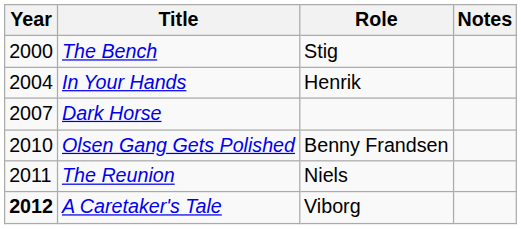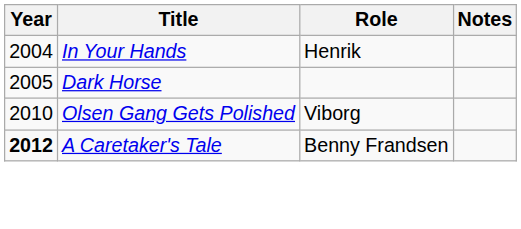- row: 2000 | The Bench | Stig
Dark Horse | Year: 2007 -> 2005
Olsen Gang Gets Polished | Role: Benny Frandsen -> Viborg
- row: 2011 | The Reunion | Niels
A Caretaker's Tale | Role: Viborg -> Benny Frandsen
